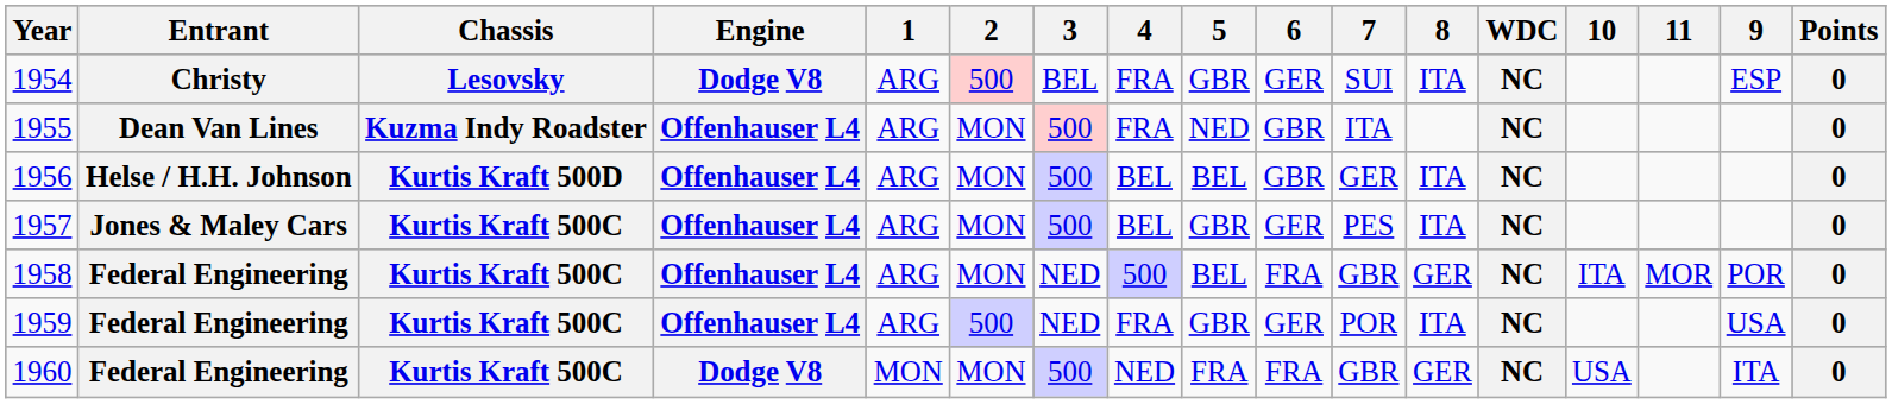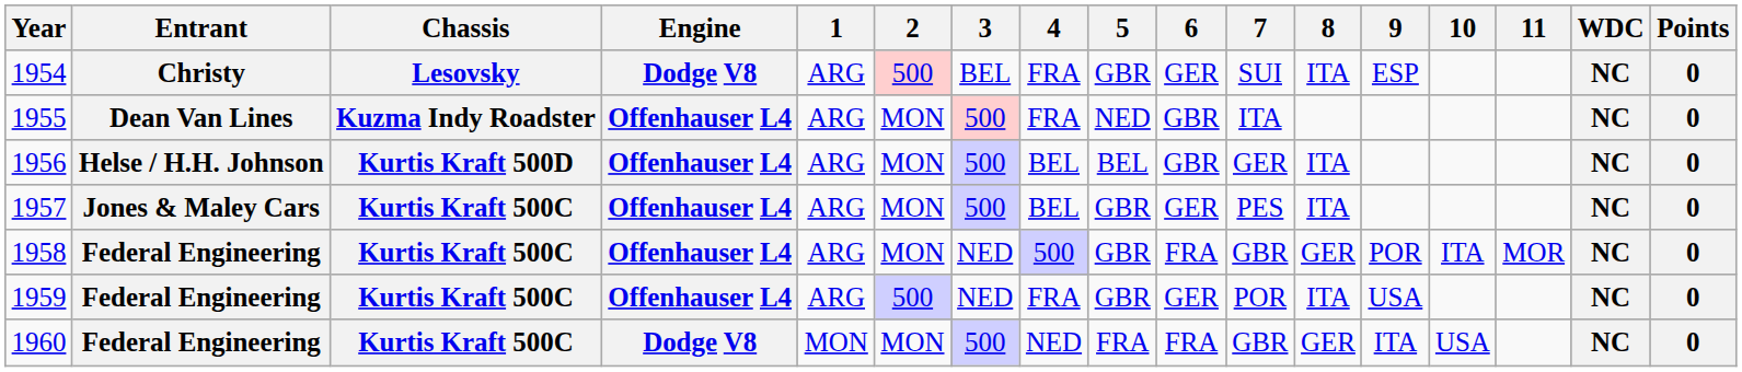columns swapped: 9 <-> WDC
1958 | 5: BEL -> GBR
